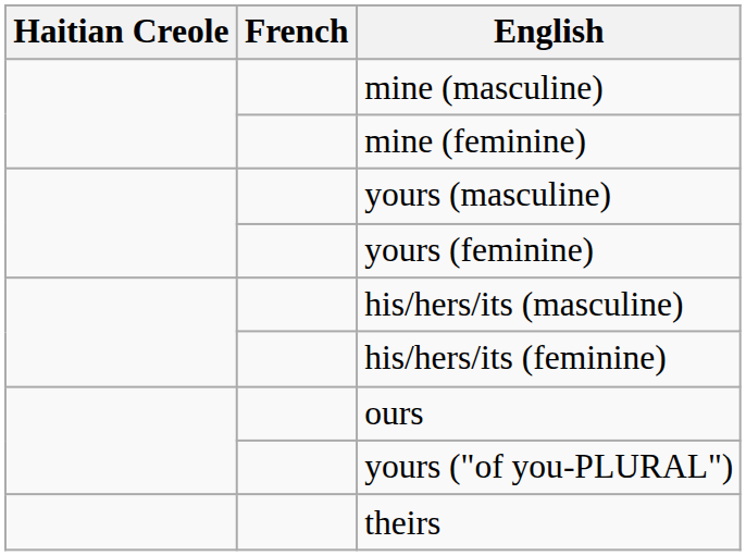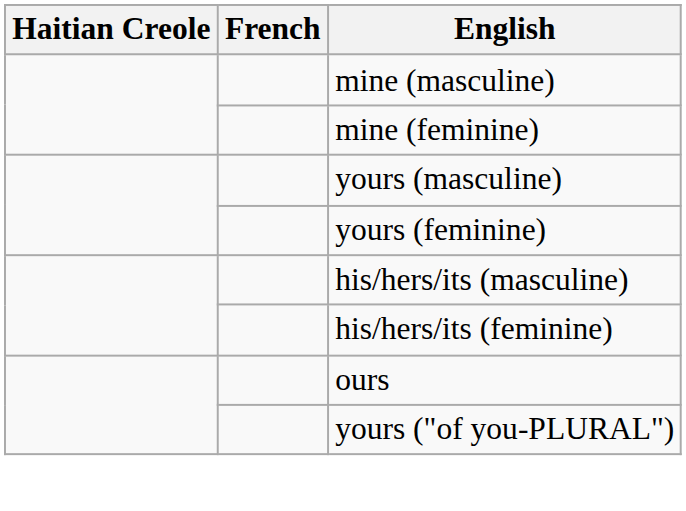- row: theirs
